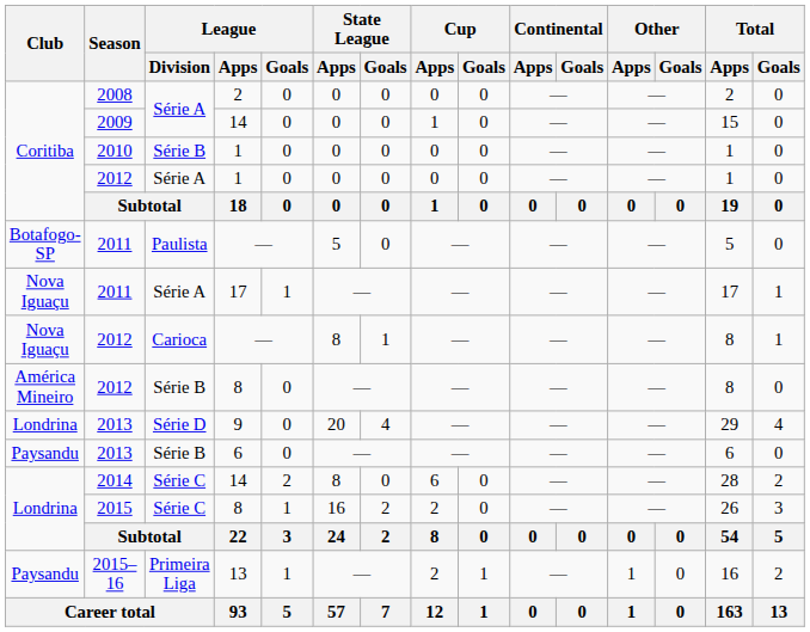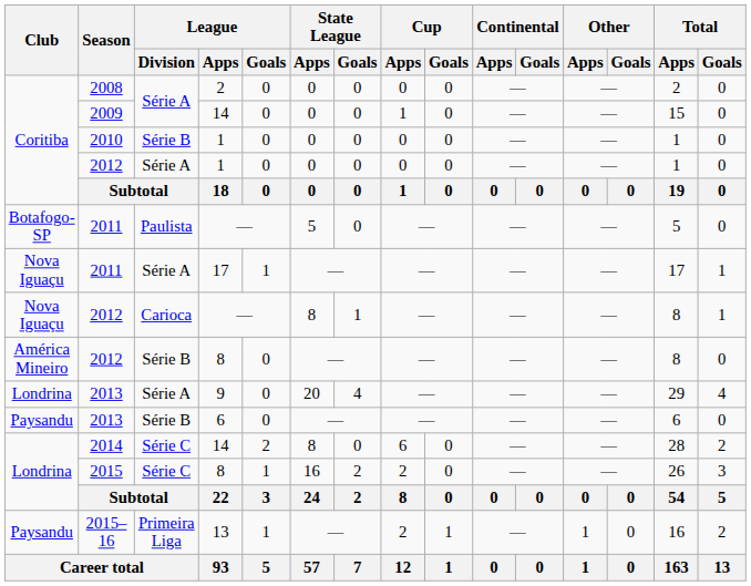2013 / 9 | League / Division: Série D -> Série A
